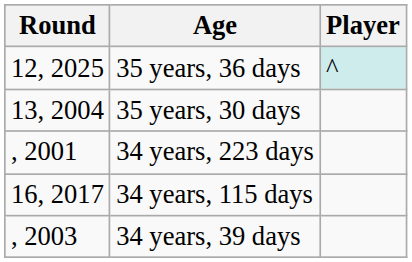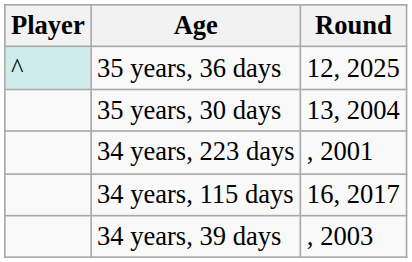columns swapped: Player <-> Round
